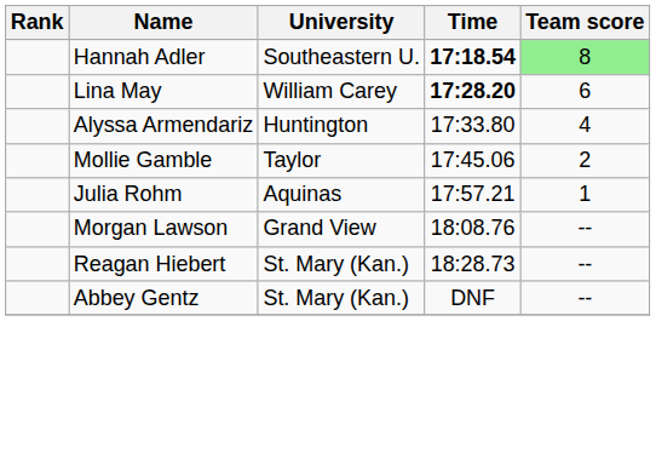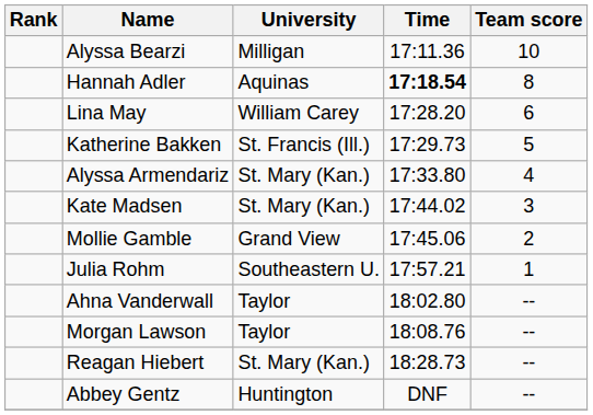+ row: Alyssa Bearzi | Milligan | 17:11.36 | 10
Hannah Adler | University: Southeastern U. -> Aquinas
Hannah Adler | Team score: lightgreen background -> no background
Lina May | Time: bold -> normal
+ row: Katherine Bakken | St. Francis (Ill.) | 17:29.73 | 5
Alyssa Armendariz | University: Huntington -> St. Mary (Kan.)
+ row: Kate Madsen | St. Mary (Kan.) | 17:44.02 | 3
Mollie Gamble | University: Taylor -> Grand View
Julia Rohm | University: Aquinas -> Southeastern U.
+ row: Ahna Vanderwall | Taylor | 18:02.80 | --
Morgan Lawson | University: Grand View -> Taylor
Abbey Gentz | University: St. Mary (Kan.) -> Huntington
